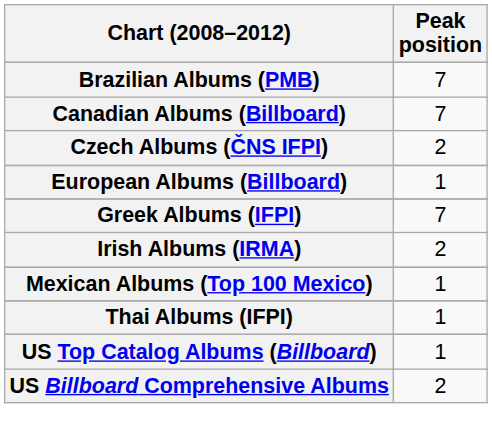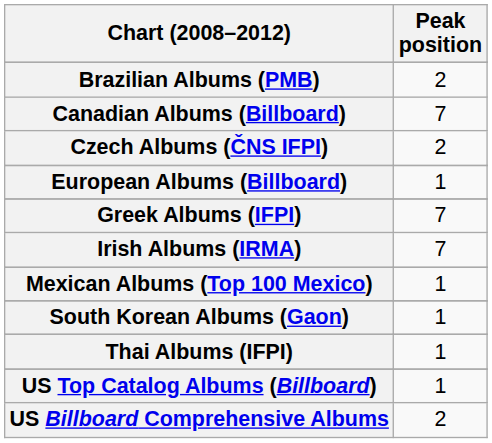Brazilian Albums (PMB) | Peak position: 7 -> 2
Irish Albums (IRMA) | Peak position: 2 -> 7
+ row: South Korean Albums (Gaon) | 1
